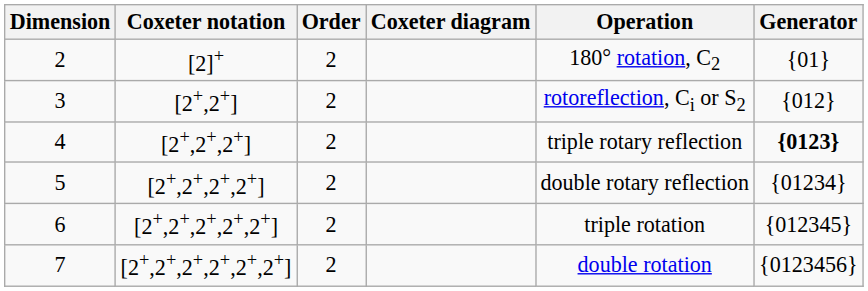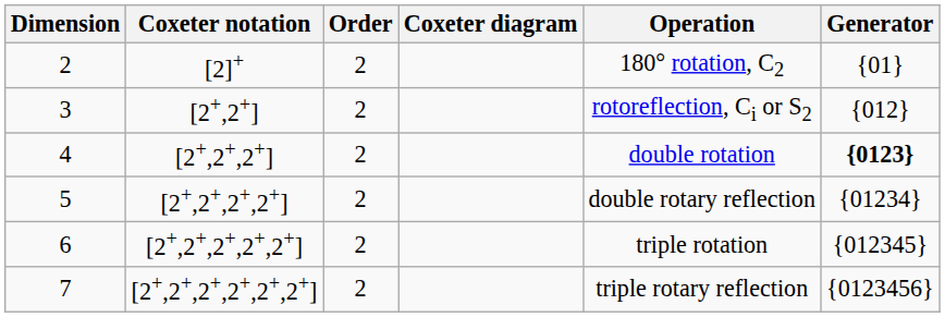4 | Operation: triple rotary reflection -> double rotation
7 | Operation: double rotation -> triple rotary reflection
